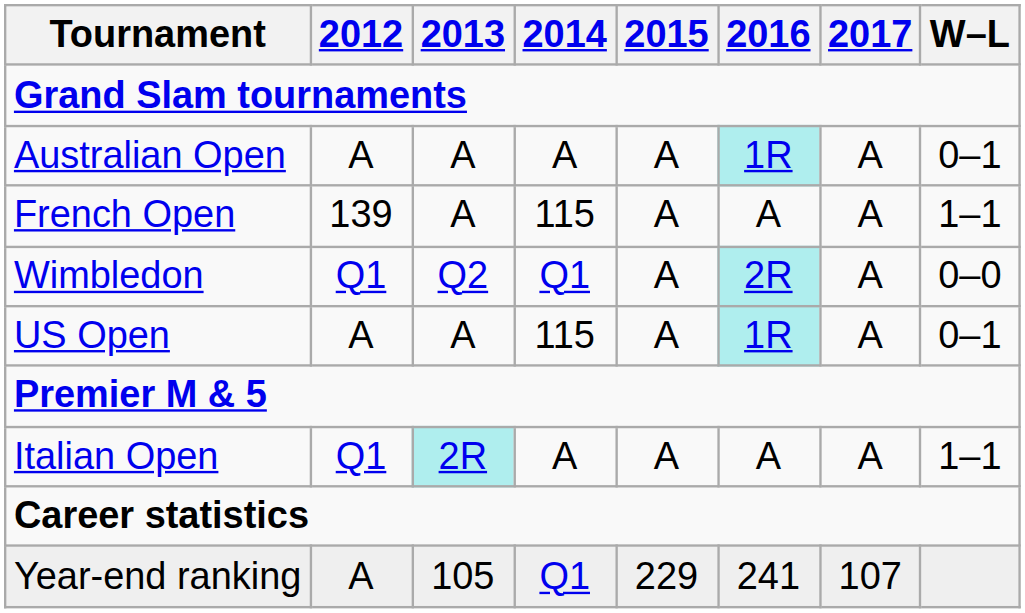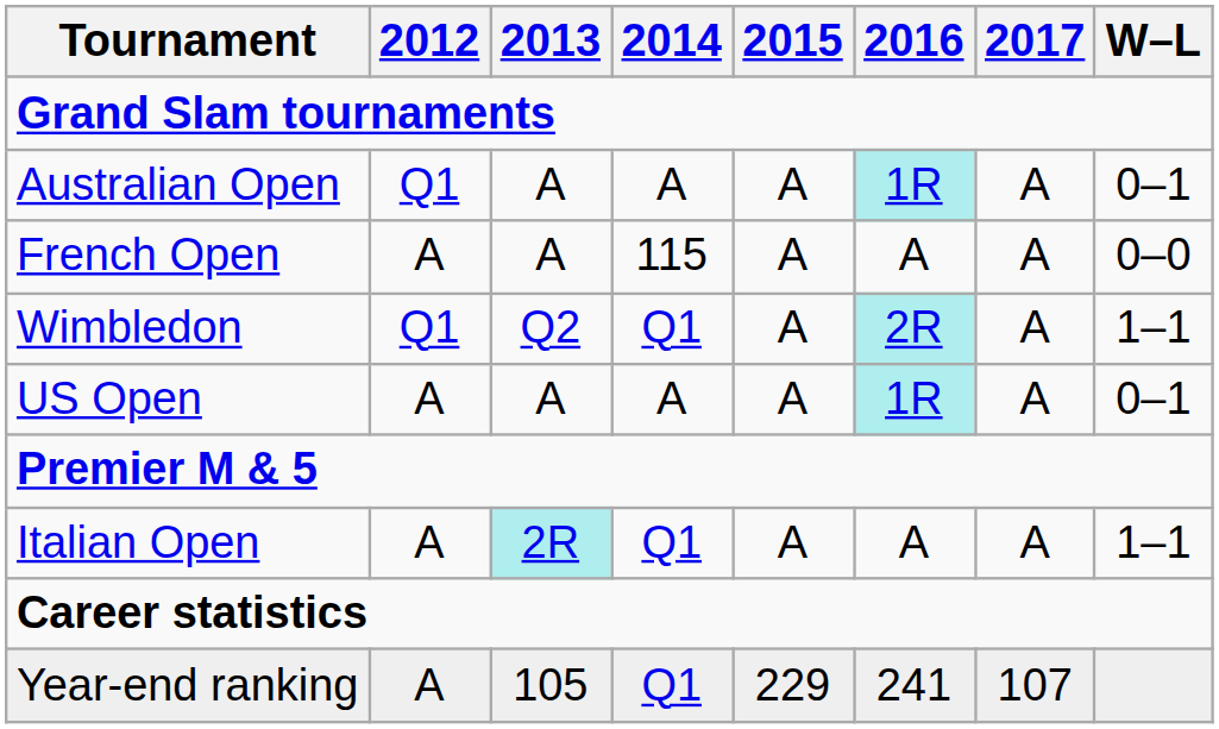Australian Open | 2012: A -> Q1
French Open | 2012: 139 -> A
French Open | W–L: 1–1 -> 0–0
Wimbledon | W–L: 0–0 -> 1–1
US Open | 2014: 115 -> A
Italian Open | 2012: Q1 -> A
Italian Open | 2014: A -> Q1
